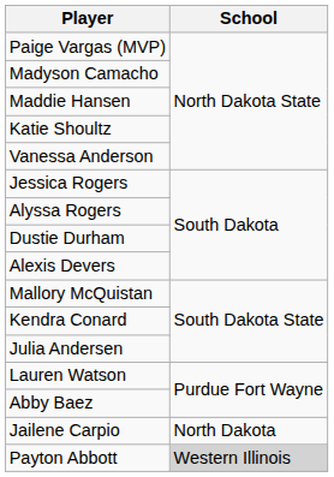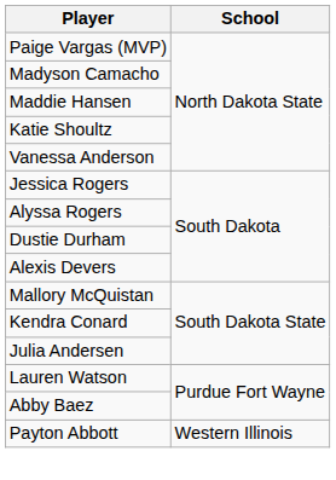- row: Jailene Carpio | North Dakota
Payton Abbott | School: lightgrey background -> no background
